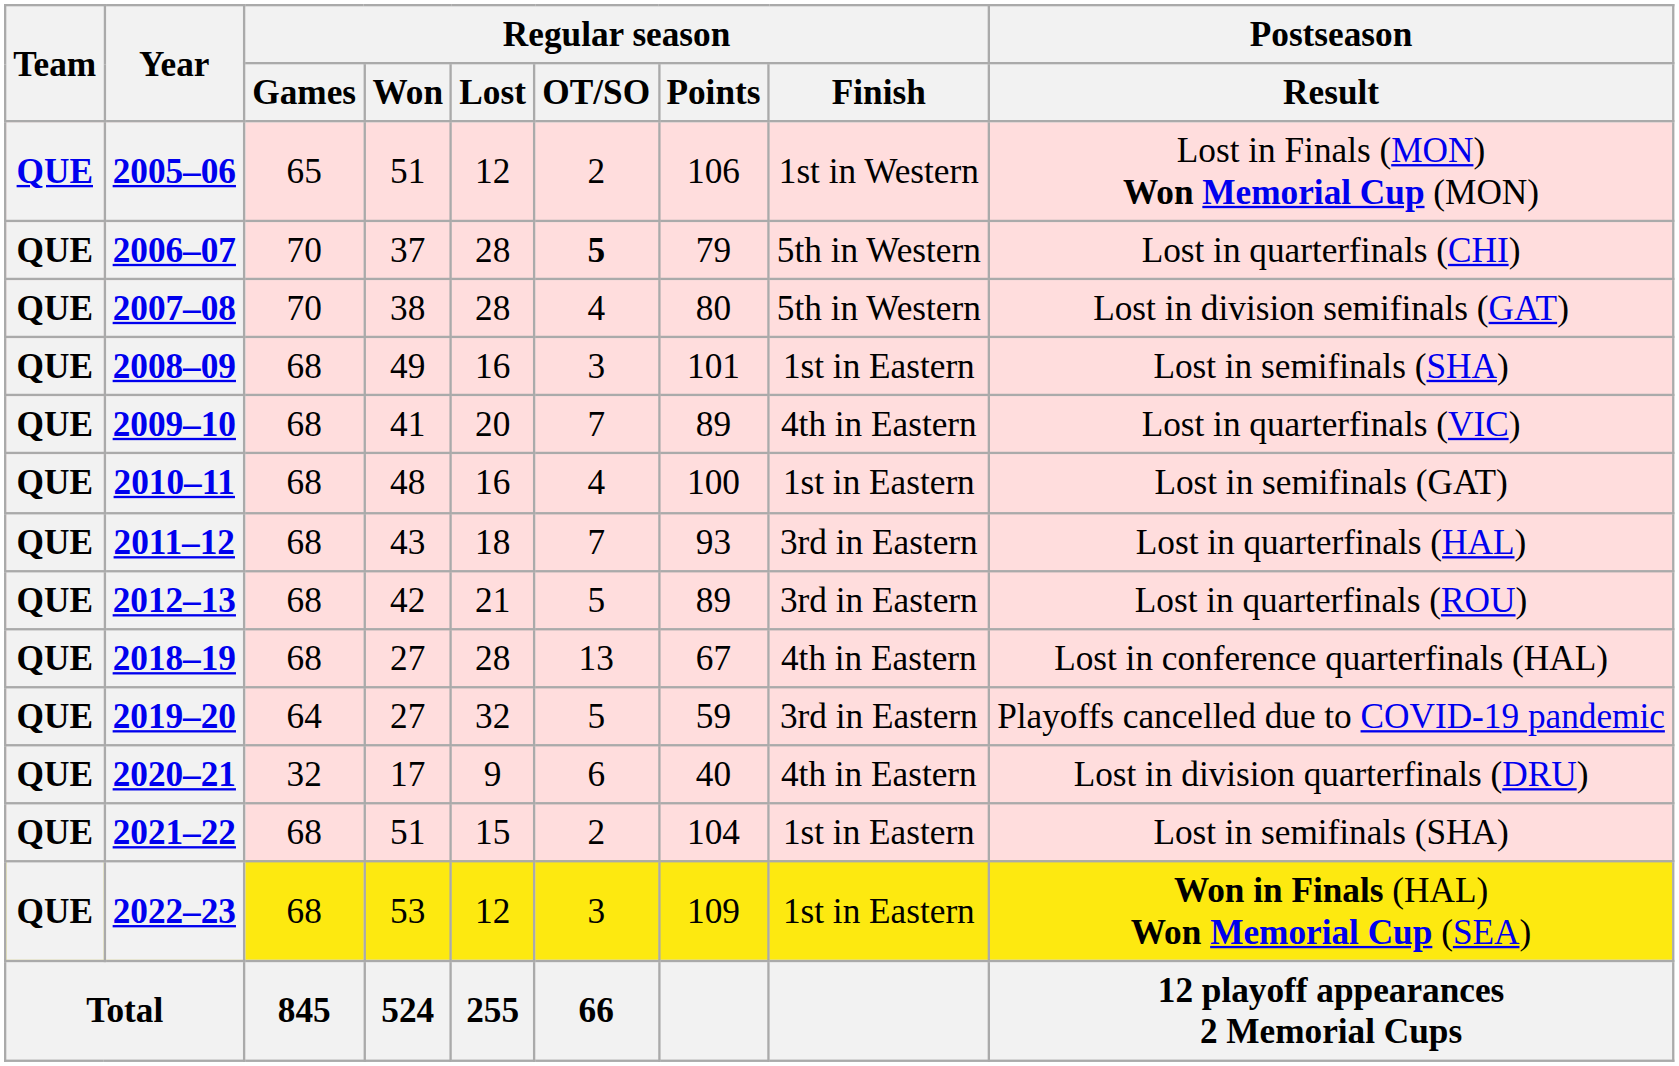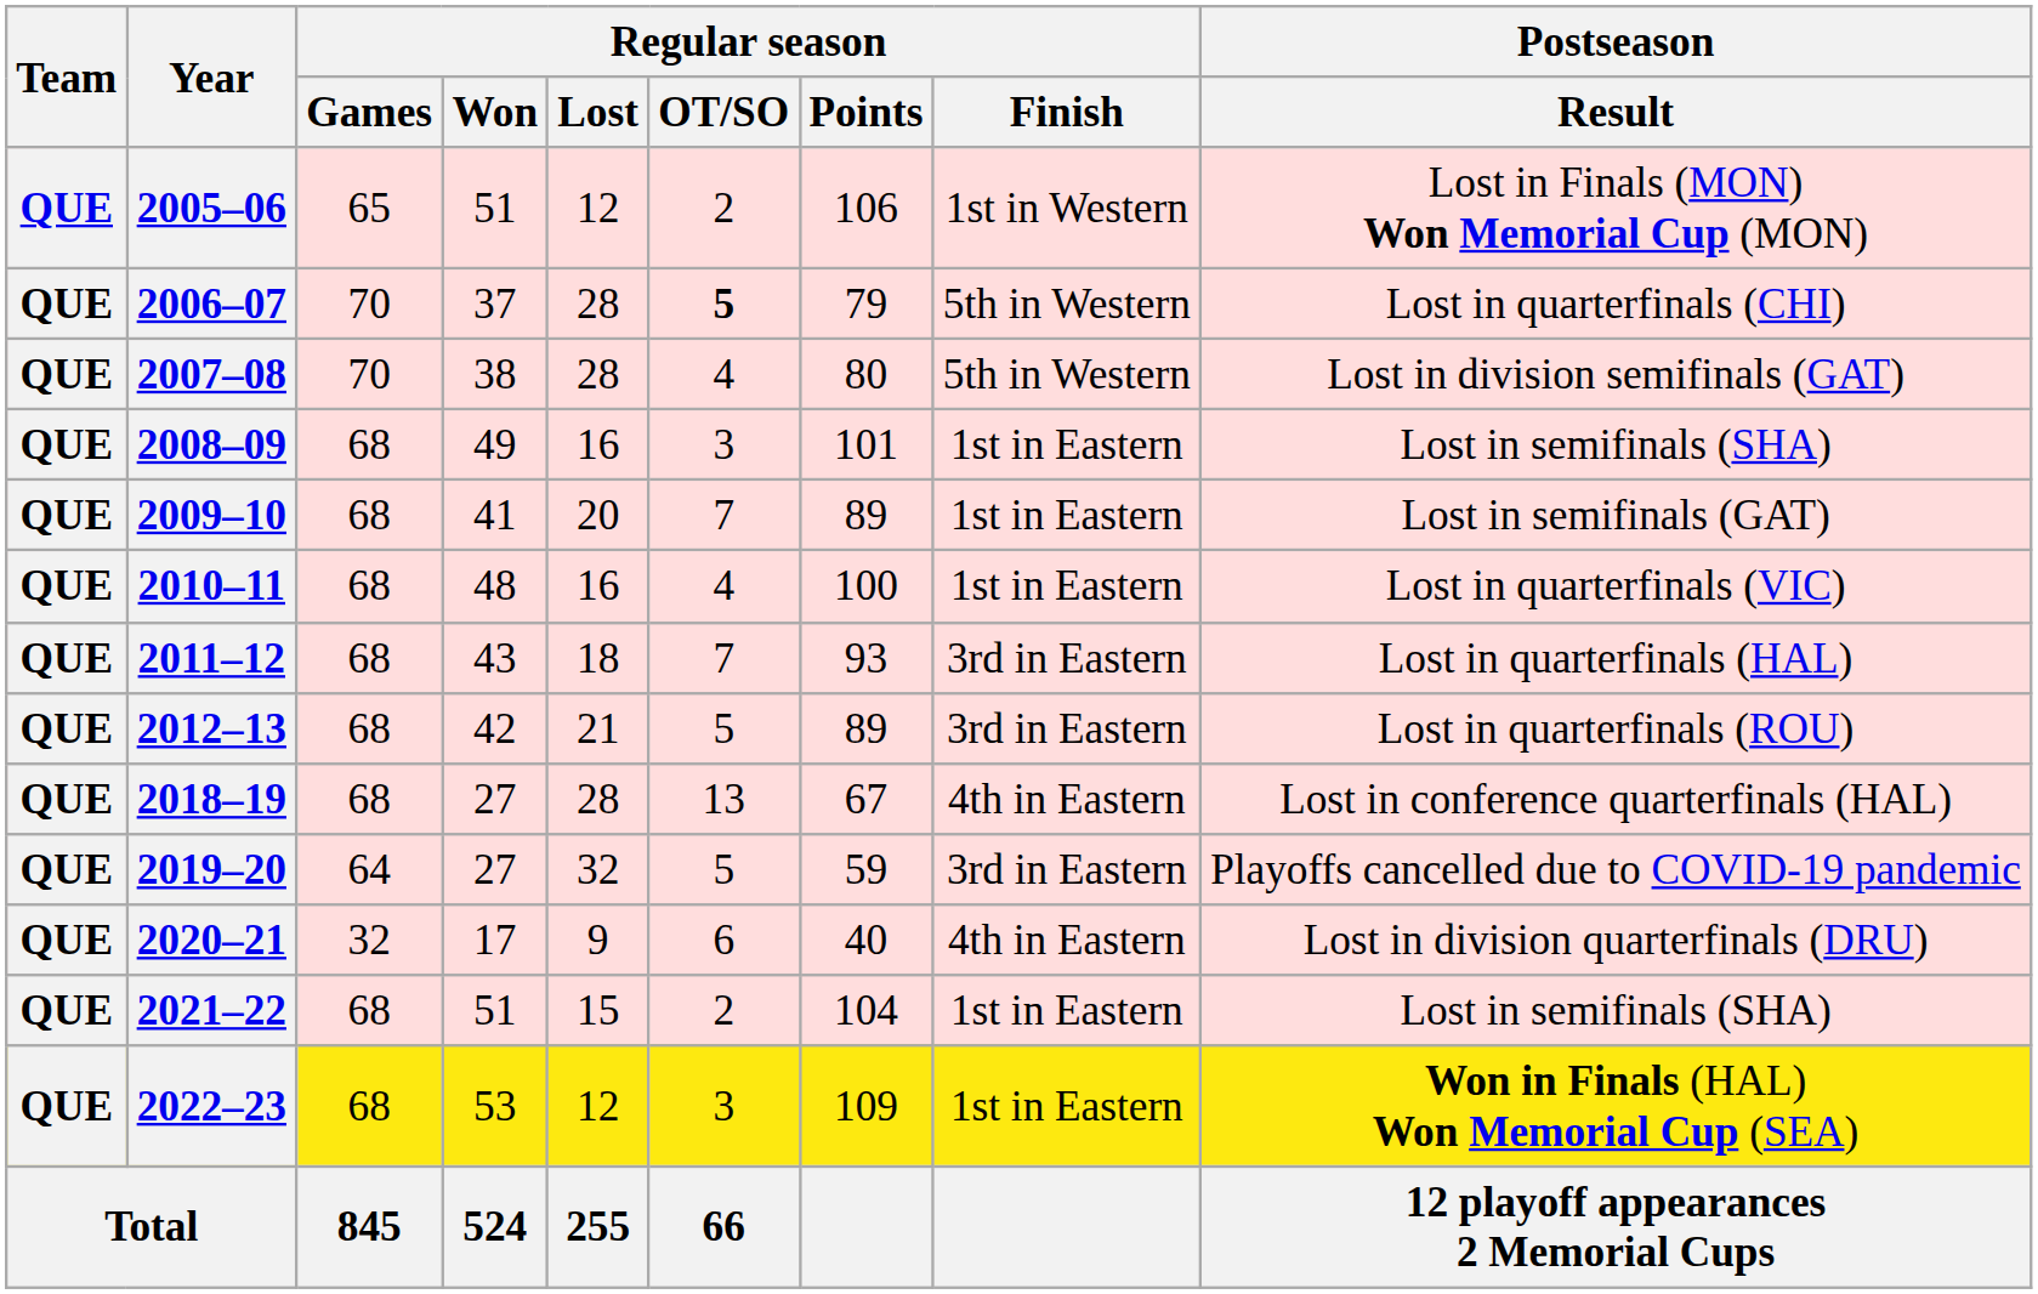2009–10 | Regular season / Finish: 4th in Eastern -> 1st in Eastern
2009–10 | Postseason / Result: Lost in quarterfinals (VIC) -> Lost in semifinals (GAT)
2010–11 | Postseason / Result: Lost in semifinals (GAT) -> Lost in quarterfinals (VIC)
